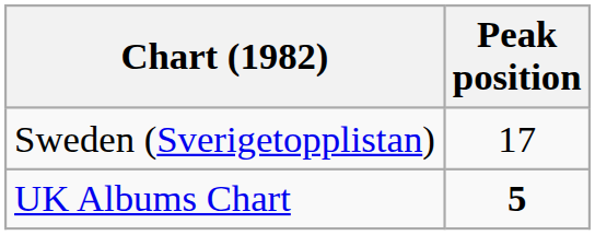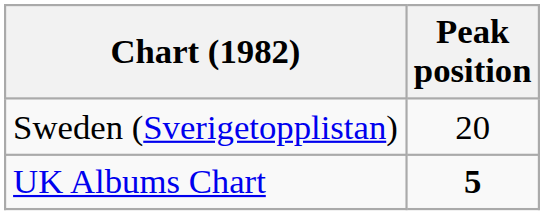Sweden (Sverigetopplistan) | Peak position: 17 -> 20
